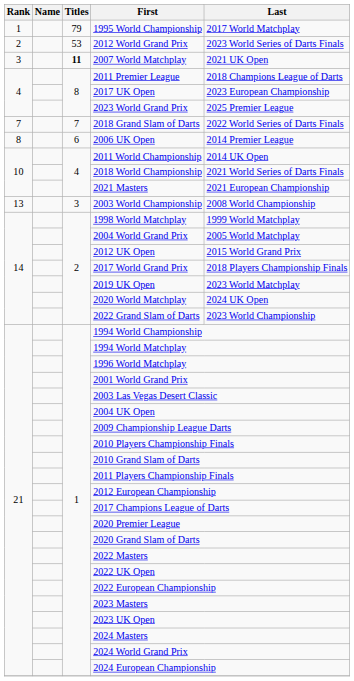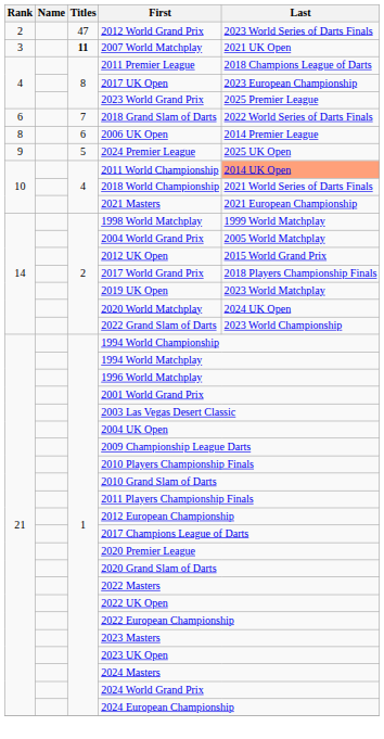- row: 1 | 79 | 1995 World Championship | 2017 World Matchplay
2012 World Grand Prix | Titles: 53 -> 47
2018 Grand Slam of Darts | Rank: 7 -> 6
+ row: 9 | 5 | 2024 Premier League | 2025 UK Open
2011 World Championship | Last: no background -> lightsalmon background
- row: 13 | 3 | 2003 World Championship | 2008 World Championship
